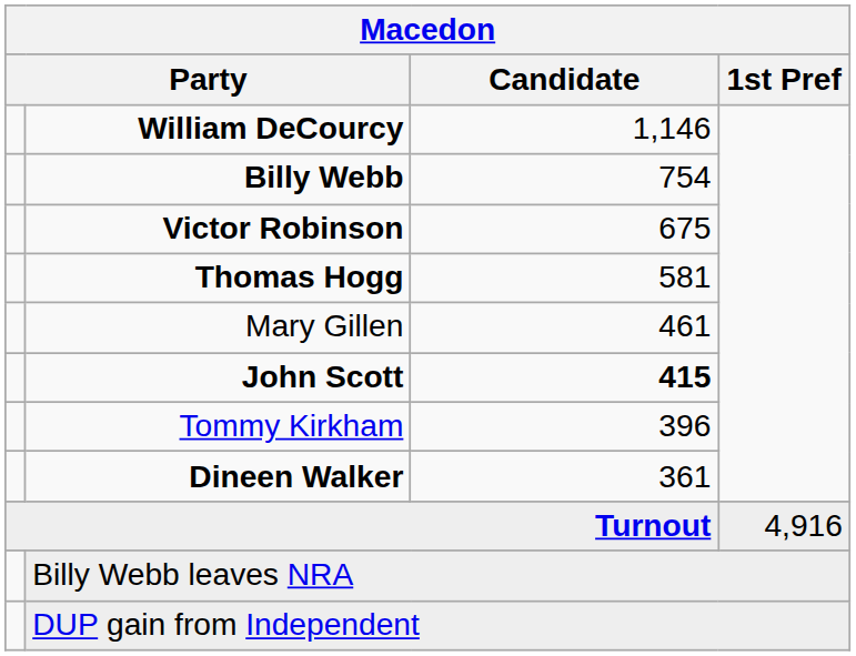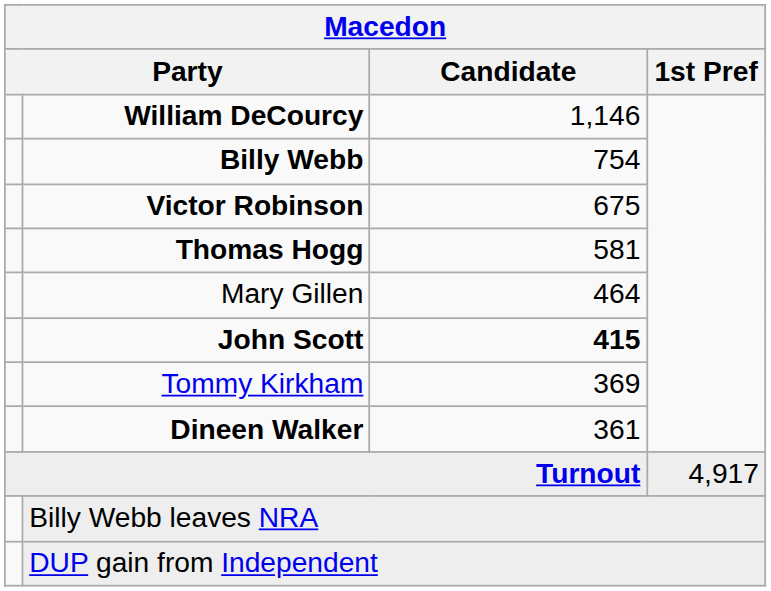Mary Gillen | Candidate: 461 -> 464
Tommy Kirkham | Candidate: 396 -> 369
Turnout | 1st Pref: 4,916 -> 4,917
